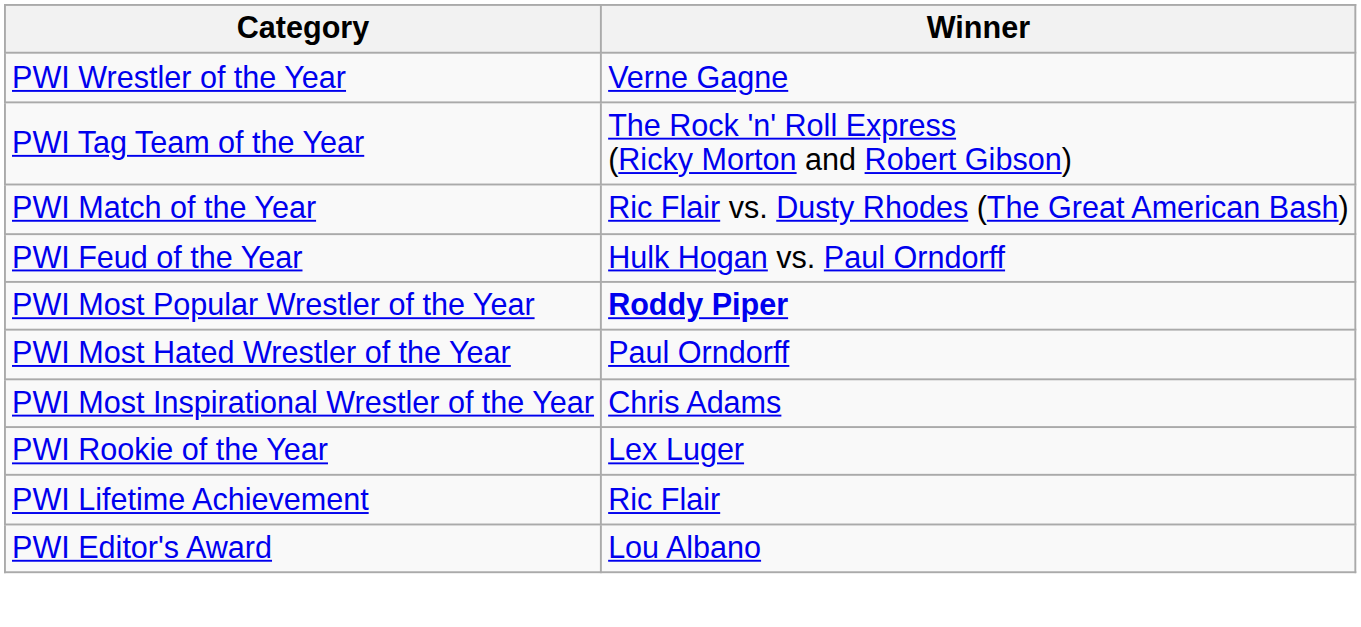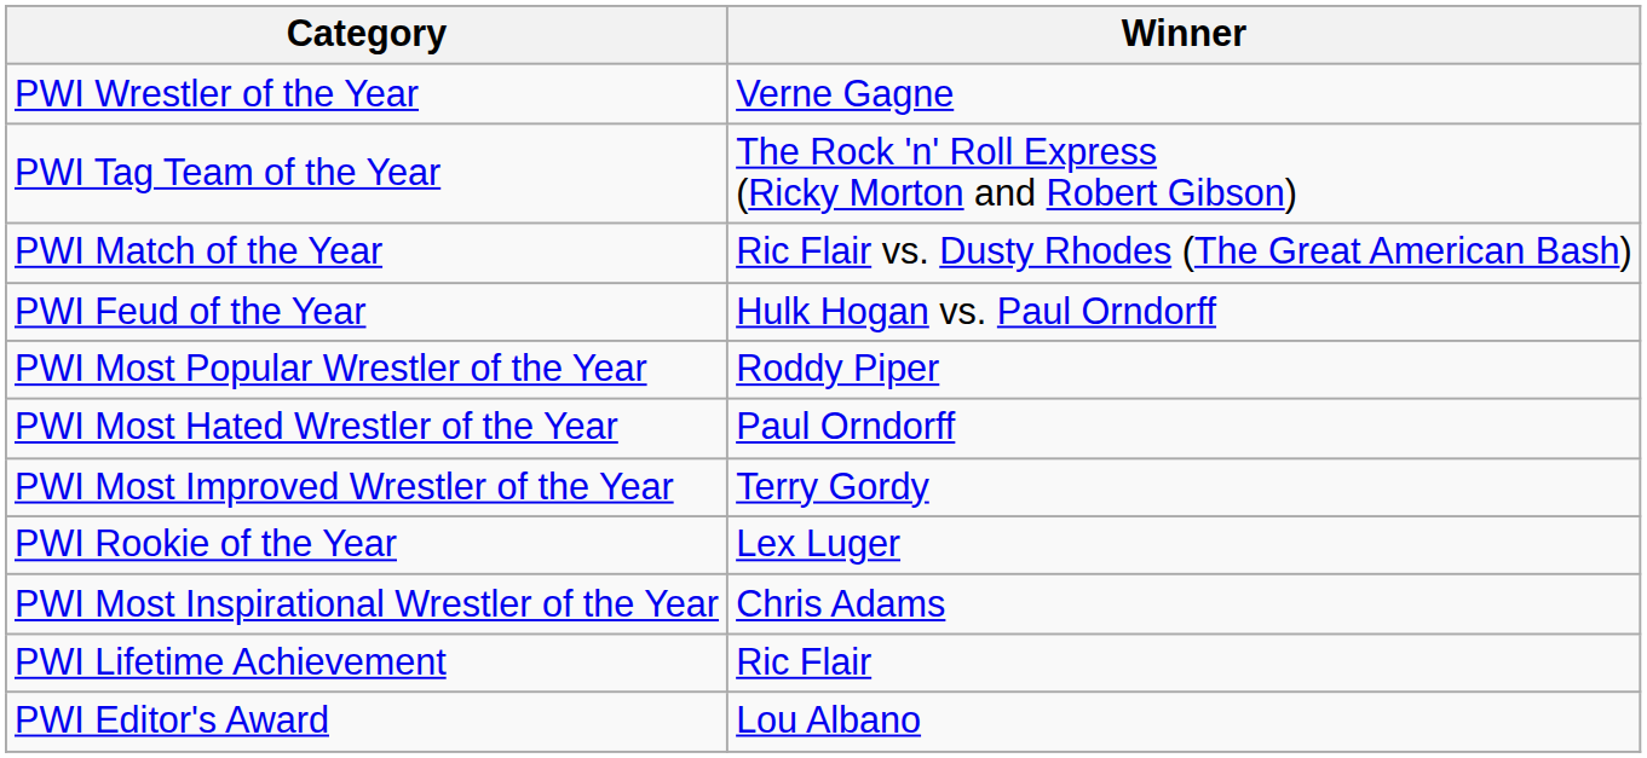PWI Most Popular Wrestler of the Year | Winner: bold -> normal
+ row: PWI Most Improved Wrestler of the Year | Terry Gordy
rows swapped: PWI Most Inspirational Wrestler of the Year <-> PWI Rookie of the Year
